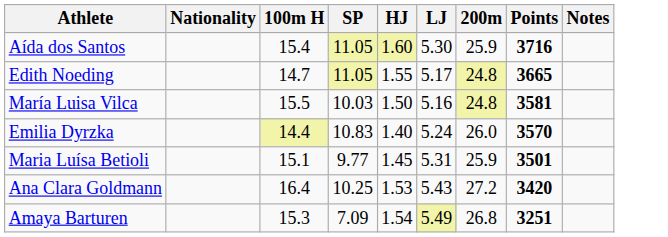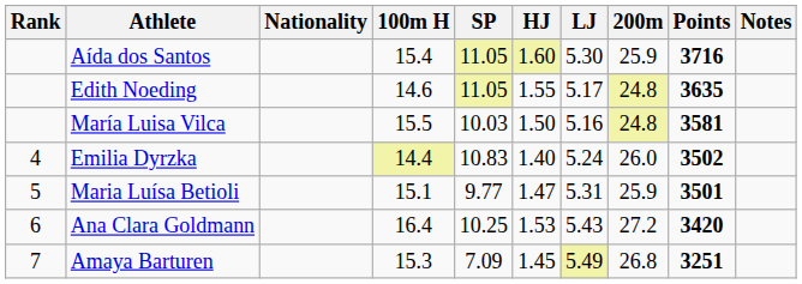+ column: Rank | 4 | 5 | 6 | 7
Edith Noeding | 100m H: 14.7 -> 14.6
Edith Noeding | Points: 3665 -> 3635
Emilia Dyrzka | Points: 3570 -> 3502
Maria Luísa Betioli | HJ: 1.45 -> 1.47
Amaya Barturen | HJ: 1.54 -> 1.45
